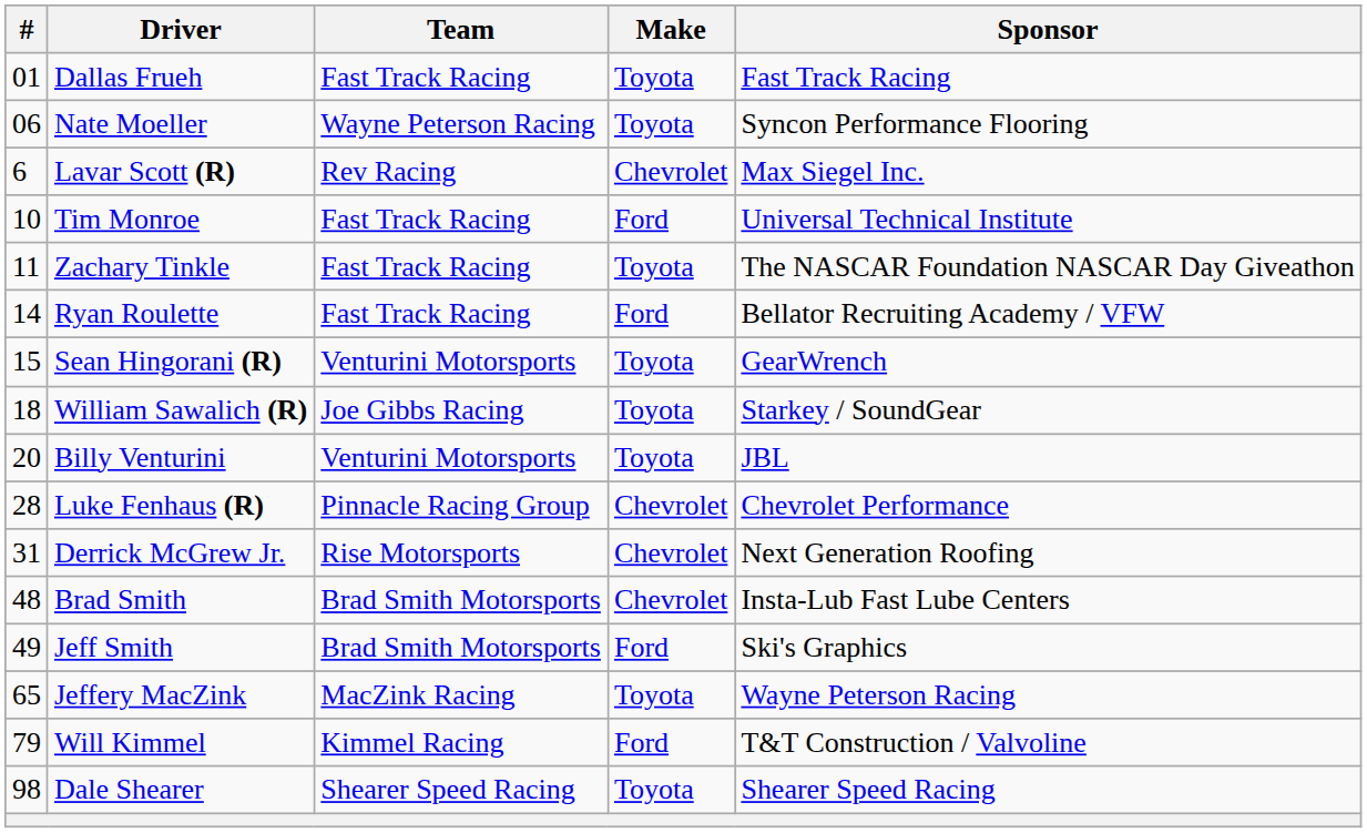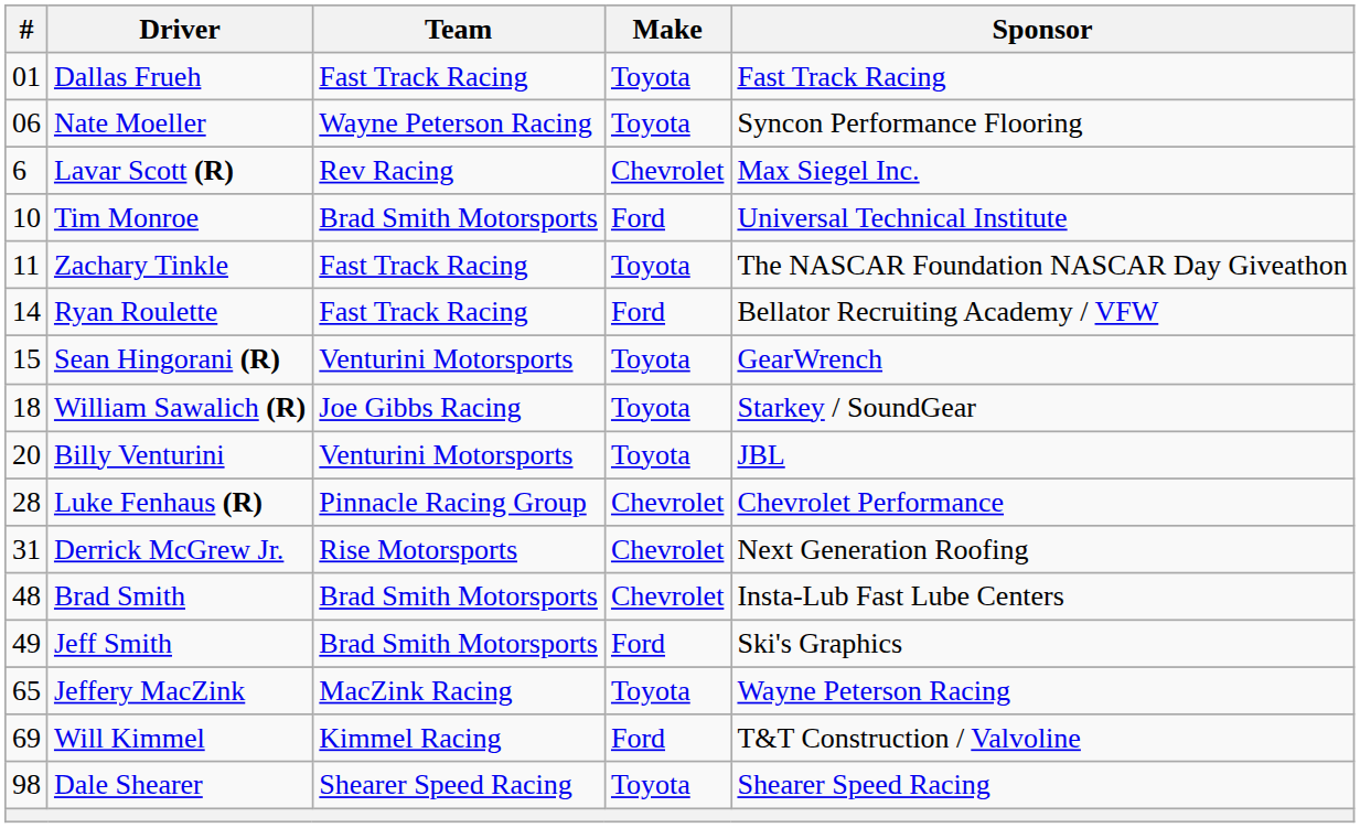Tim Monroe | Team: Fast Track Racing -> Brad Smith Motorsports
Will Kimmel | #: 79 -> 69
